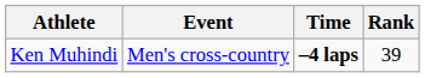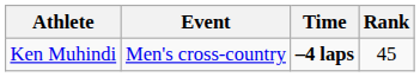Ken Muhindi | Rank: 39 -> 45
